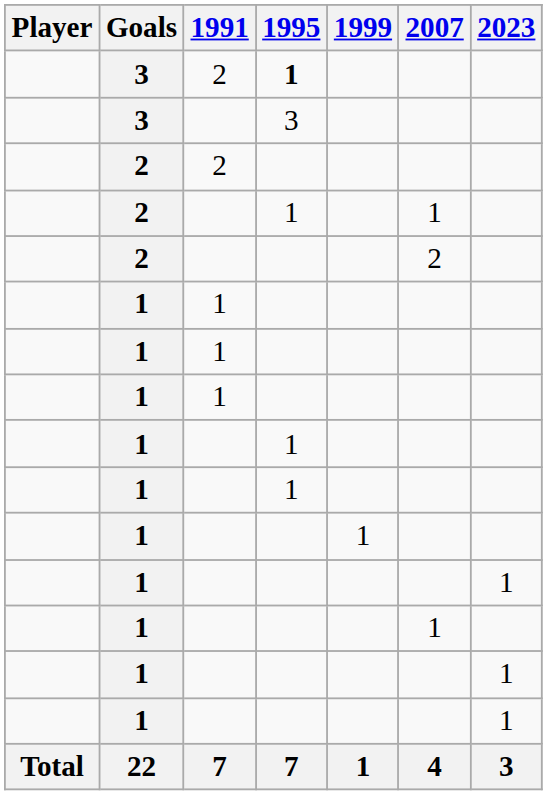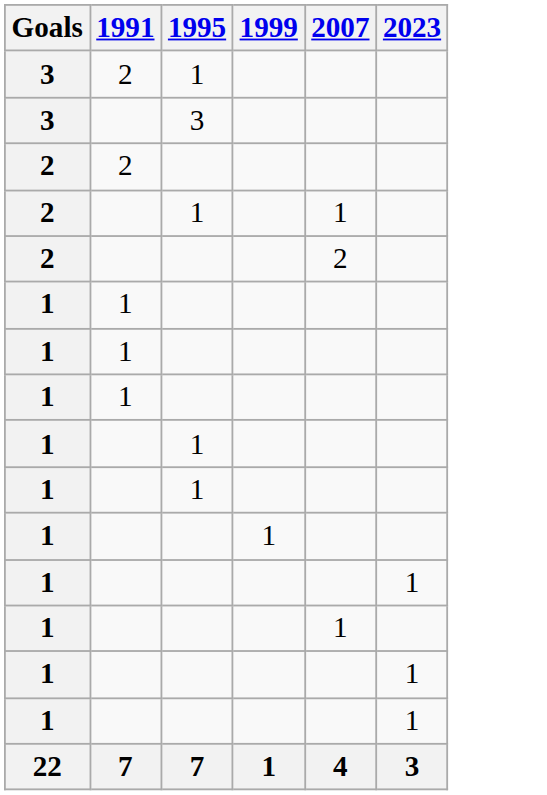- column: Player | Total
3 / 2 | 1995: bold -> normal
